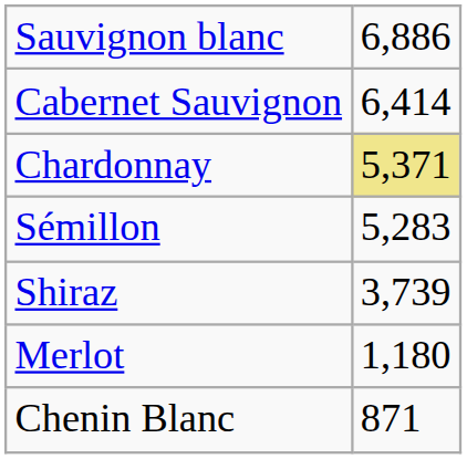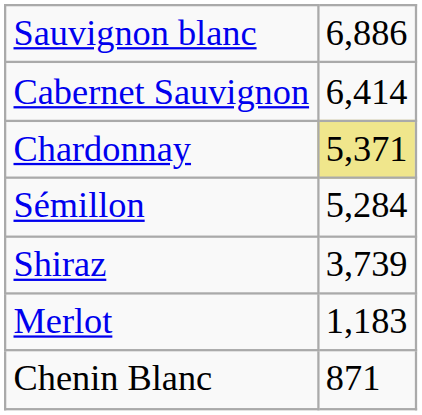Sémillon | column 2: 5,283 -> 5,284
Merlot | column 2: 1,180 -> 1,183
